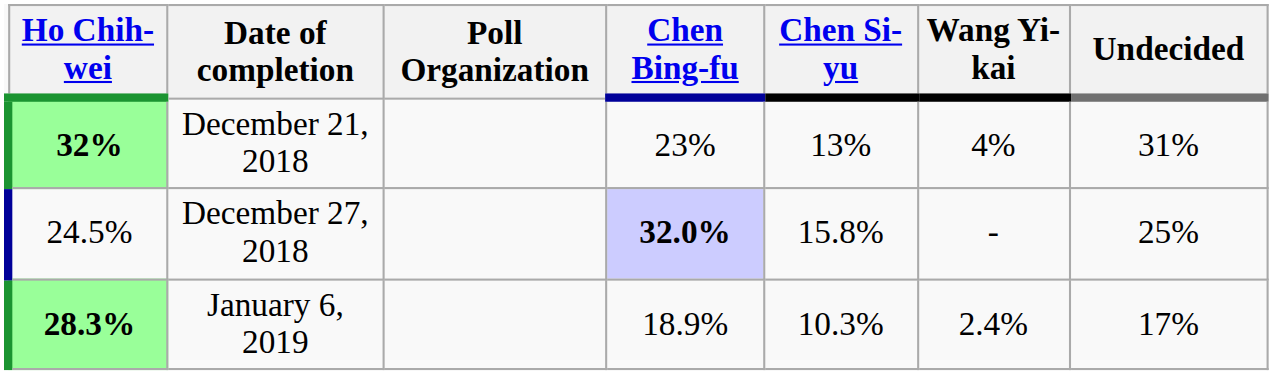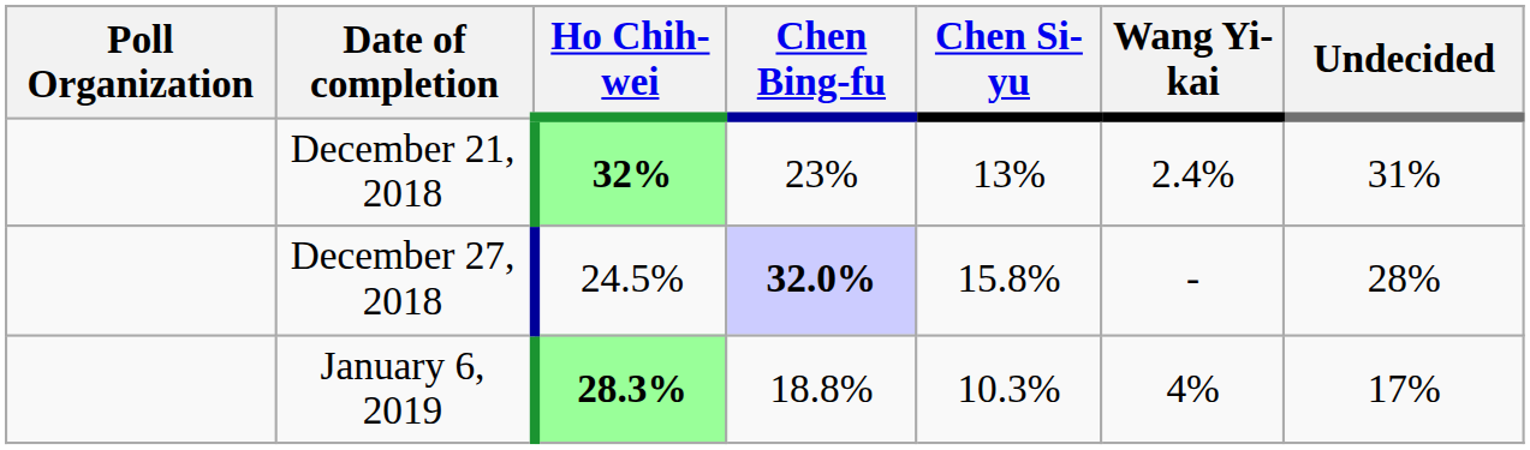columns swapped: Poll Organization <-> Ho Chih-wei
December 21, 2018 | Wang Yi-kai: 4% -> 2.4%
December 27, 2018 | Undecided: 25% -> 28%
January 6, 2019 | Chen Bing-fu: 18.9% -> 18.8%
January 6, 2019 | Wang Yi-kai: 2.4% -> 4%
